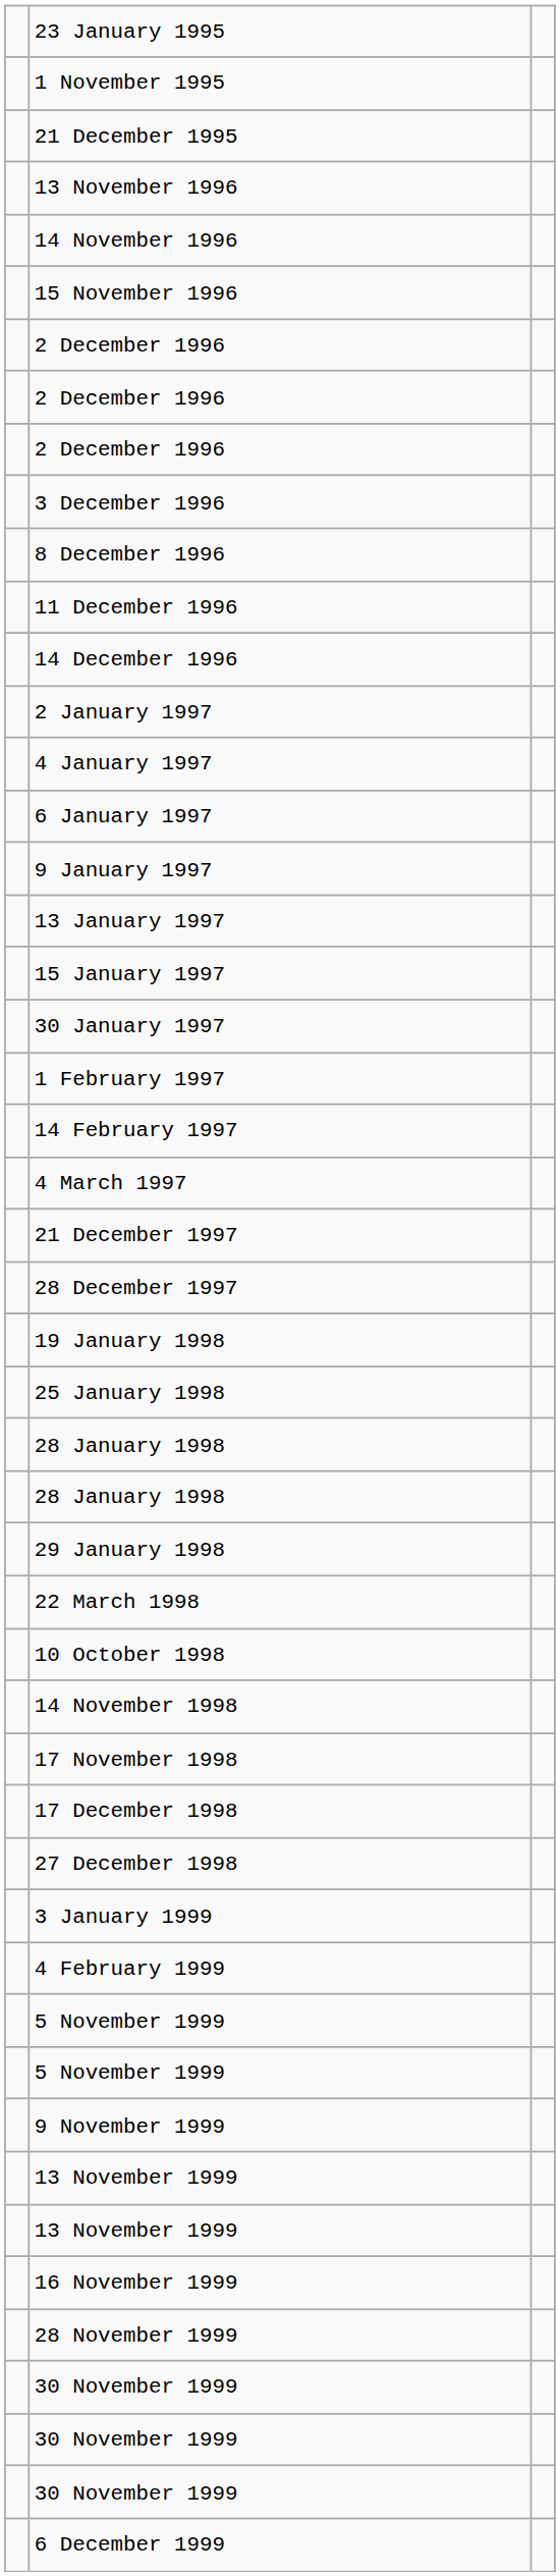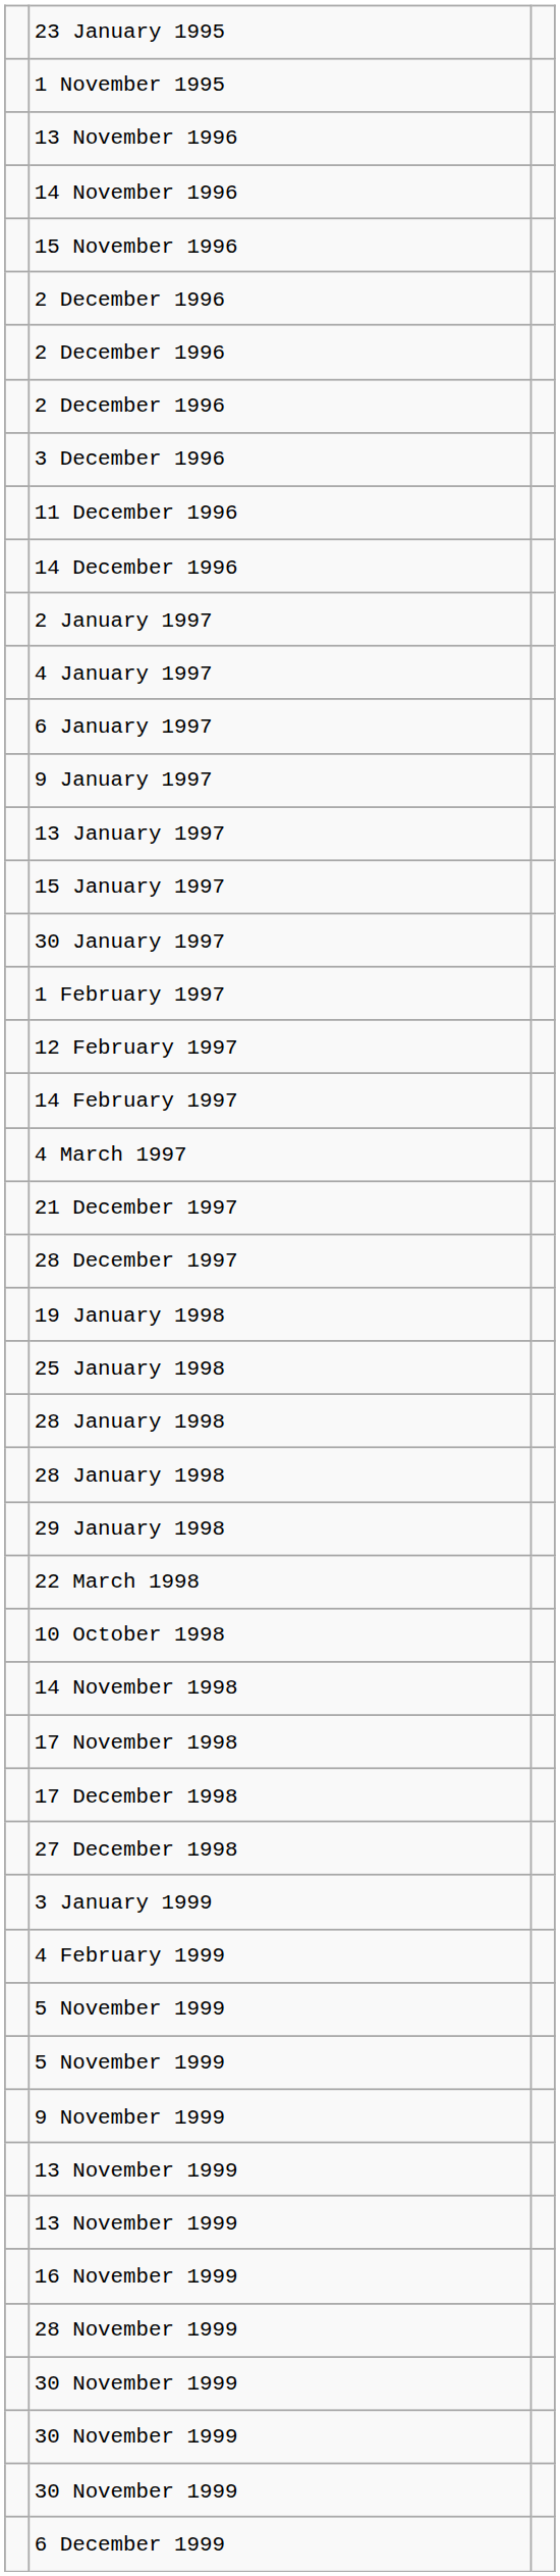- row: 21 December 1995
- row: 8 December 1996
+ row: 12 February 1997
